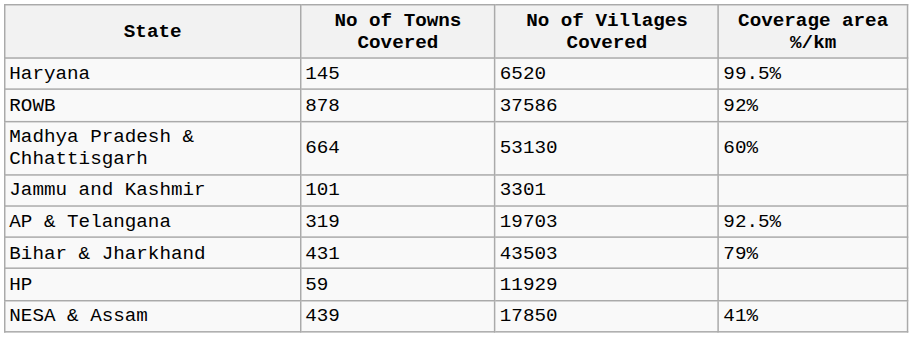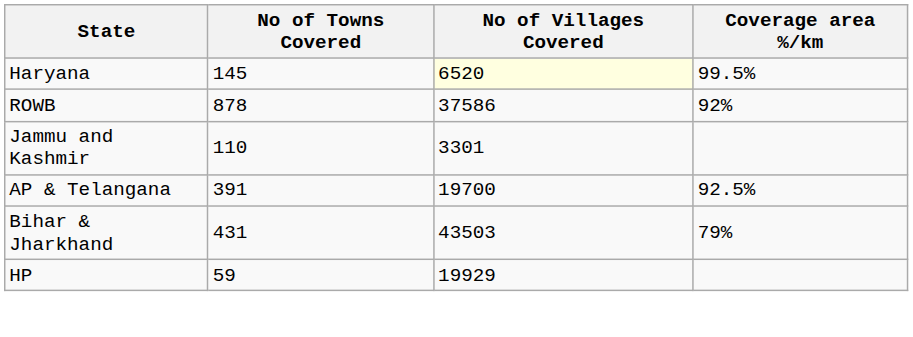Haryana | No of Villages Covered: no background -> lightyellow background
- row: Madhya Pradesh & Chhattisgarh | 664 | 53130 | 60%
Jammu and Kashmir | No of Towns Covered: 101 -> 110
AP & Telangana | No of Towns Covered: 319 -> 391
AP & Telangana | No of Villages Covered: 19703 -> 19700
HP | No of Villages Covered: 11929 -> 19929
- row: NESA & Assam | 439 | 17850 | 41%
